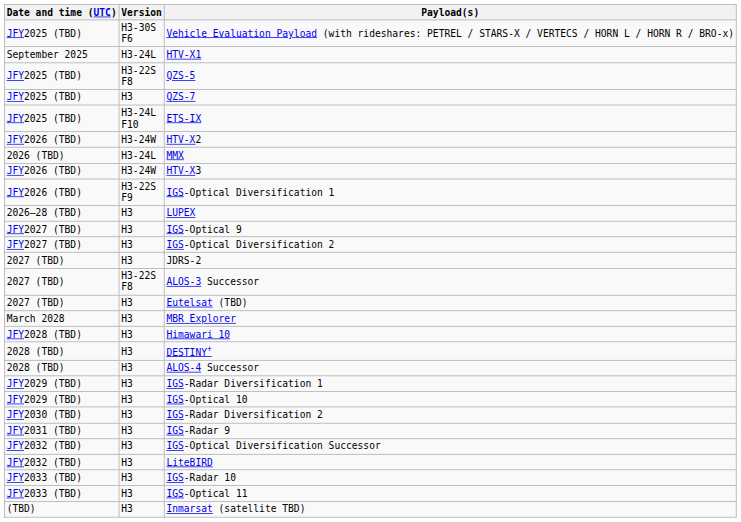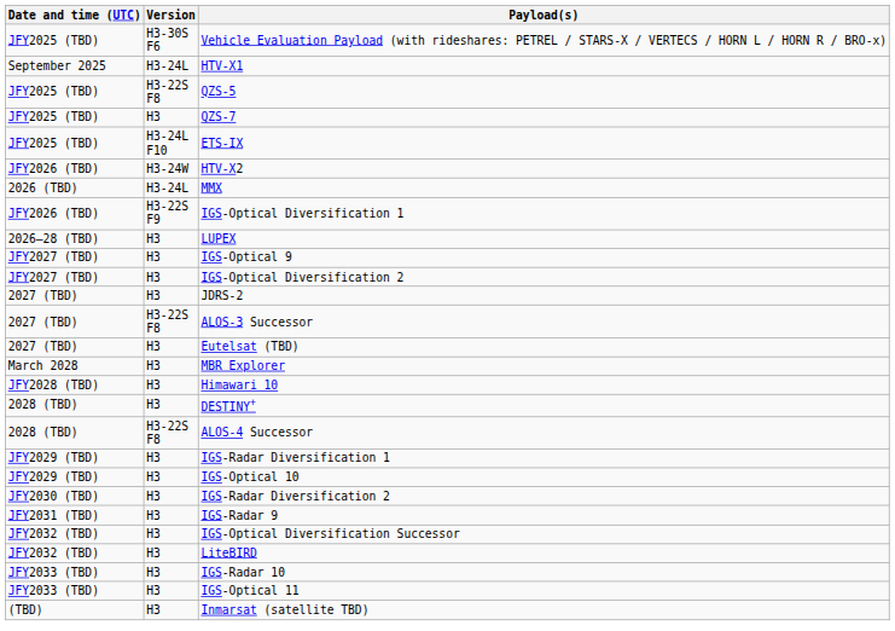- row: JFY2026 (TBD) | H3-24W | HTV-X3
ALOS-4 Successor | Version: H3 -> H3-22S F8
